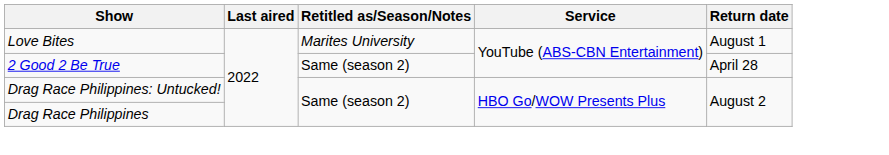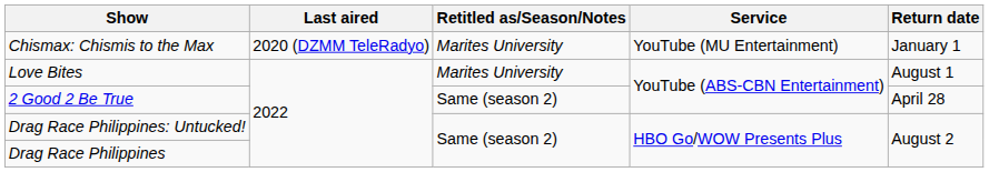+ row: Chismax: Chismis to the Max | 2020 (DZMM TeleRadyo) | Marites University | YouTube (MU Entertainment) | January 1
